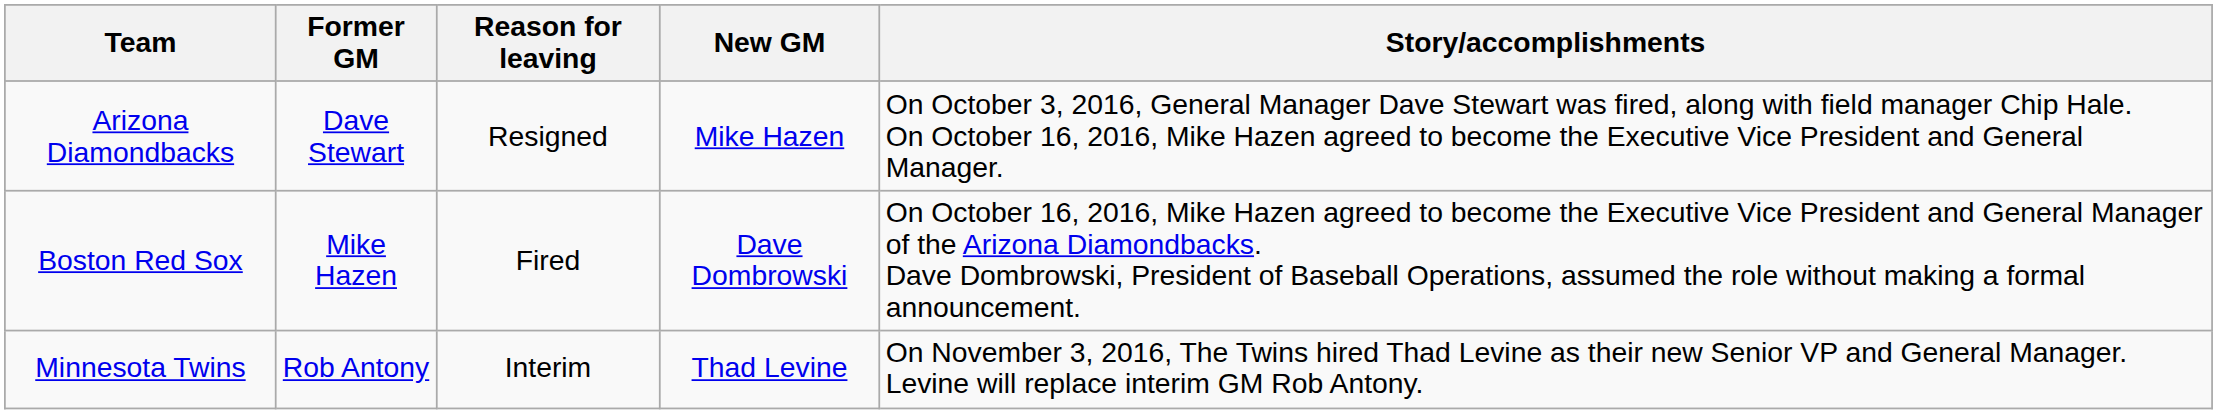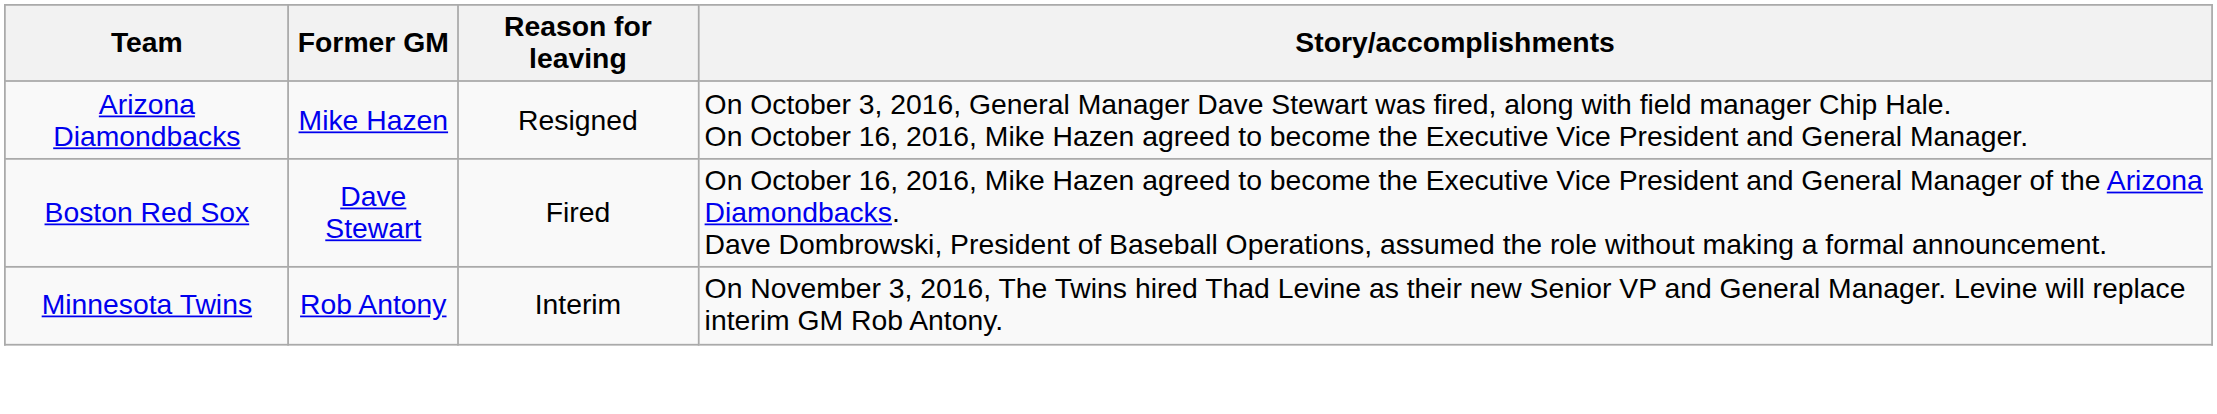- column: New GM | Mike Hazen | Dave Dombrowski | Thad Levine
Arizona Diamondbacks | Former GM: Dave Stewart -> Mike Hazen
Boston Red Sox | Former GM: Mike Hazen -> Dave Stewart
